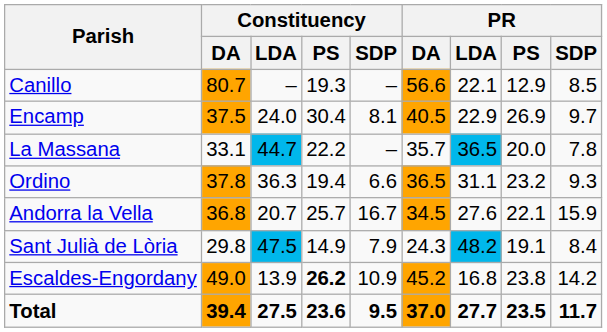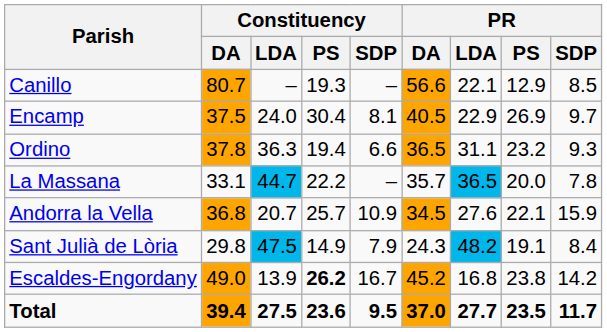rows swapped: Ordino <-> La Massana
Andorra la Vella | Constituency / SDP: 16.7 -> 10.9
Escaldes-Engordany | Constituency / SDP: 10.9 -> 16.7
